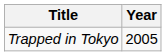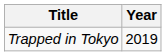Trapped in Tokyo | Year: 2005 -> 2019
